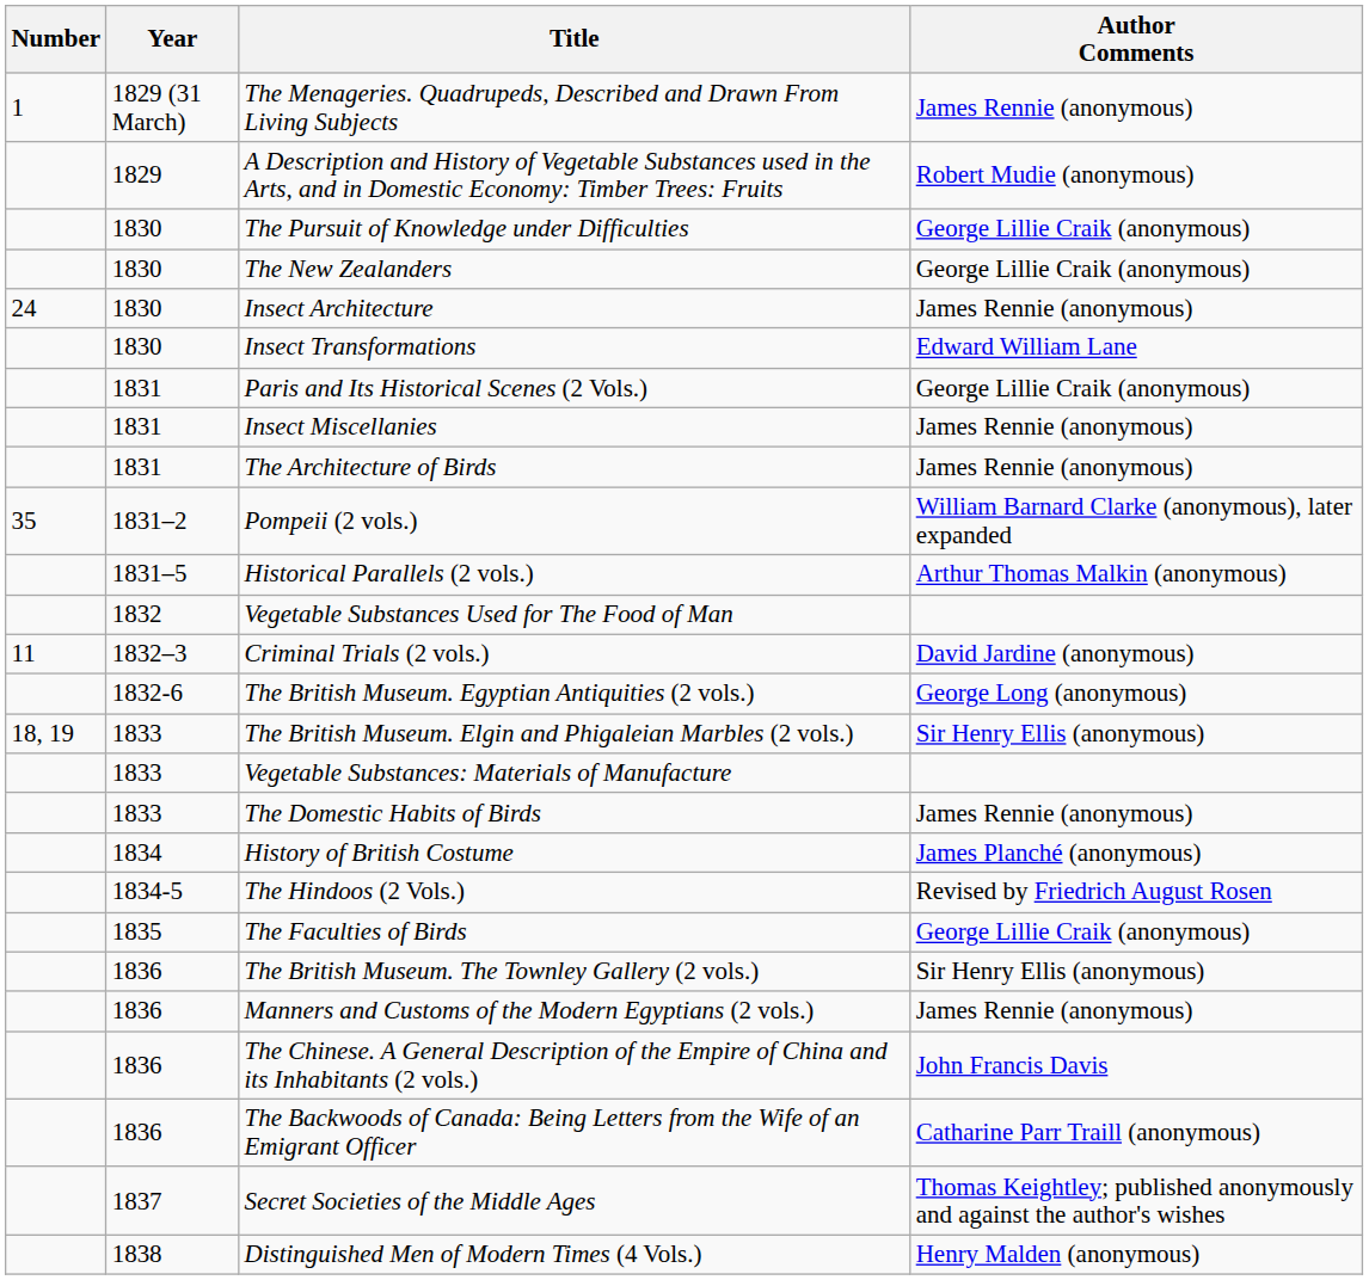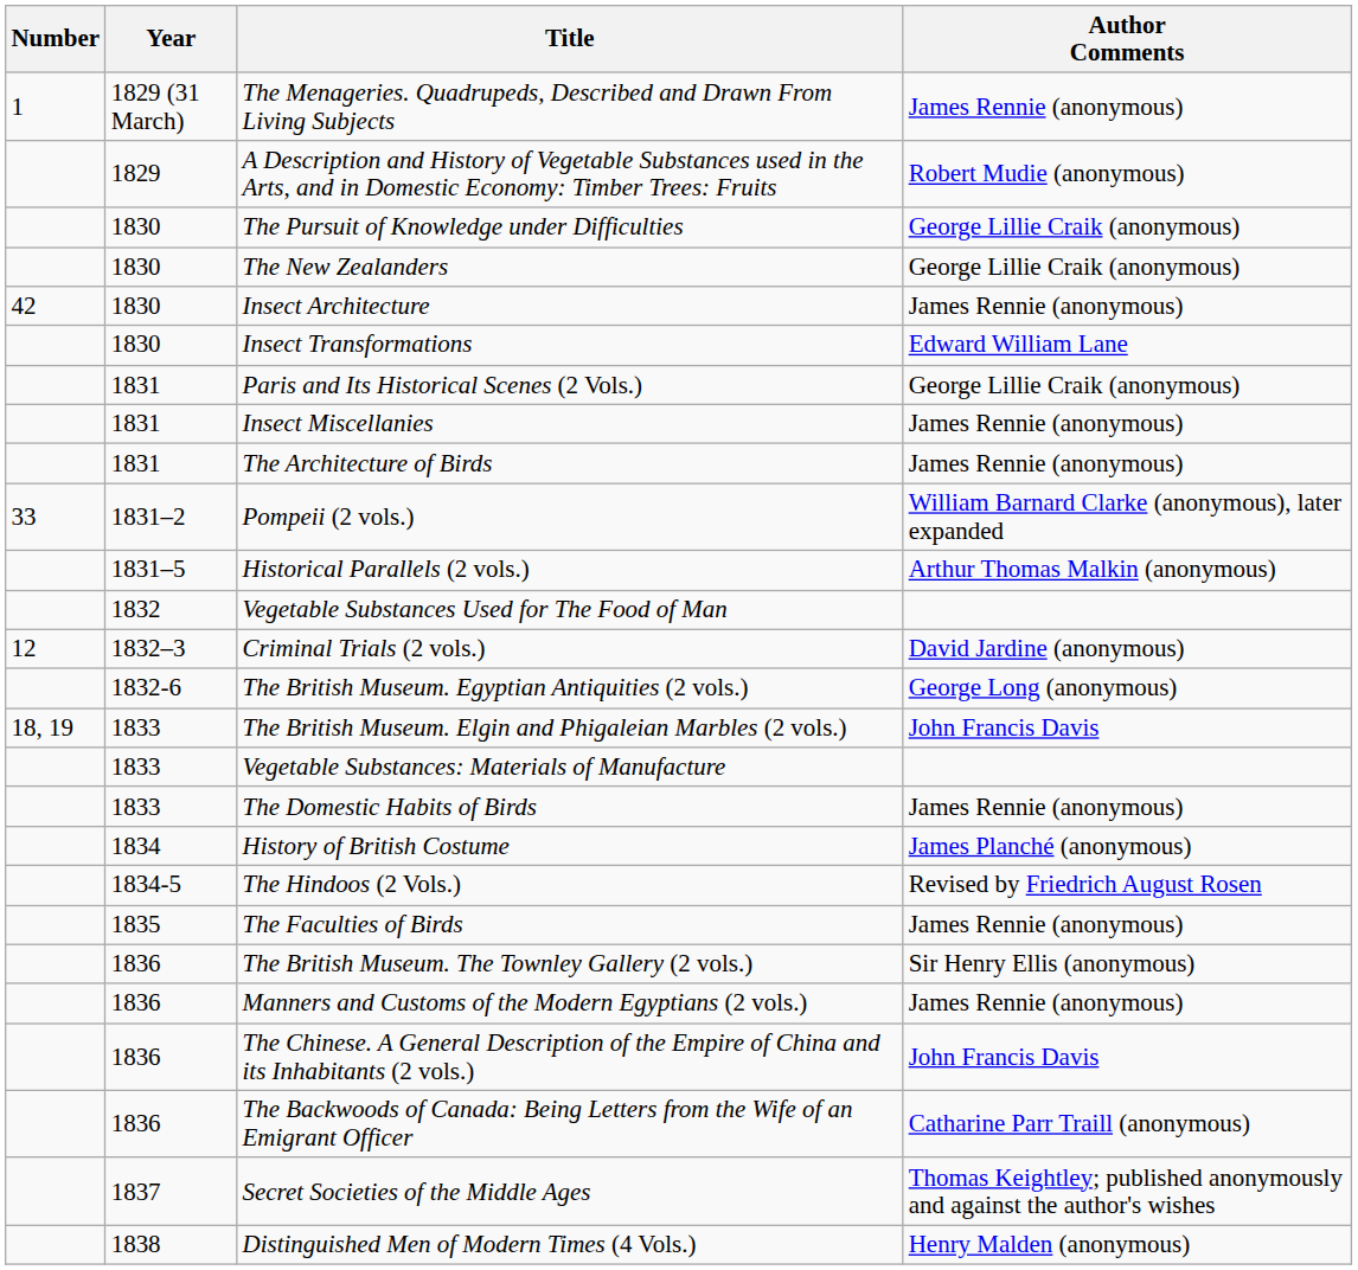Insect Architecture | Number: 24 -> 42
Pompeii (2 vols.) | Number: 35 -> 33
Criminal Trials (2 vols.) | Number: 11 -> 12
The British Museum. Elgin and Phigaleian Marbles (2 vols.) | Author Comments: Sir Henry Ellis (anonymous) -> John Francis Davis
The Faculties of Birds | Author Comments: George Lillie Craik (anonymous) -> James Rennie (anonymous)
